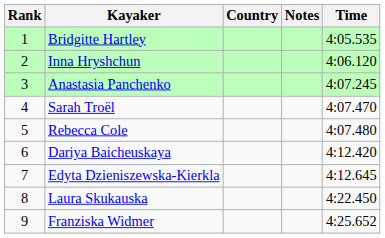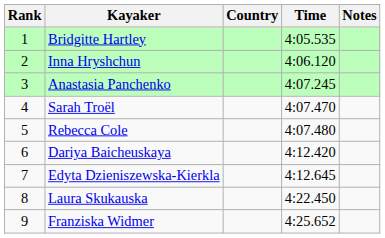columns swapped: Time <-> Notes
